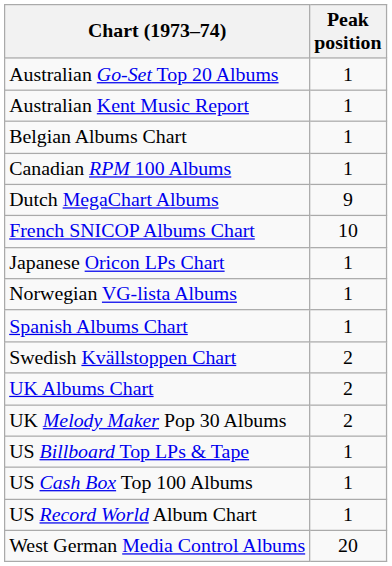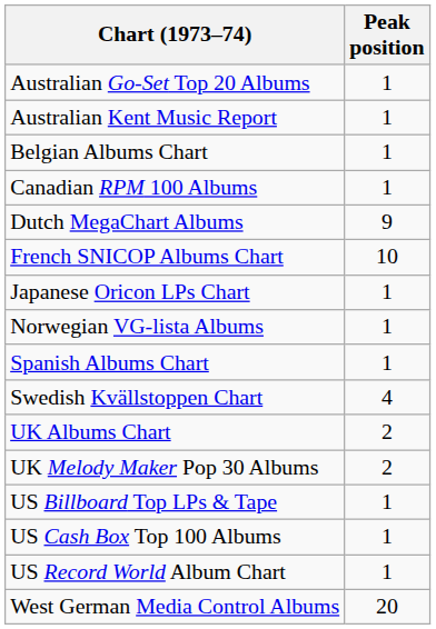Swedish Kvällstoppen Chart | Peak position: 2 -> 4
